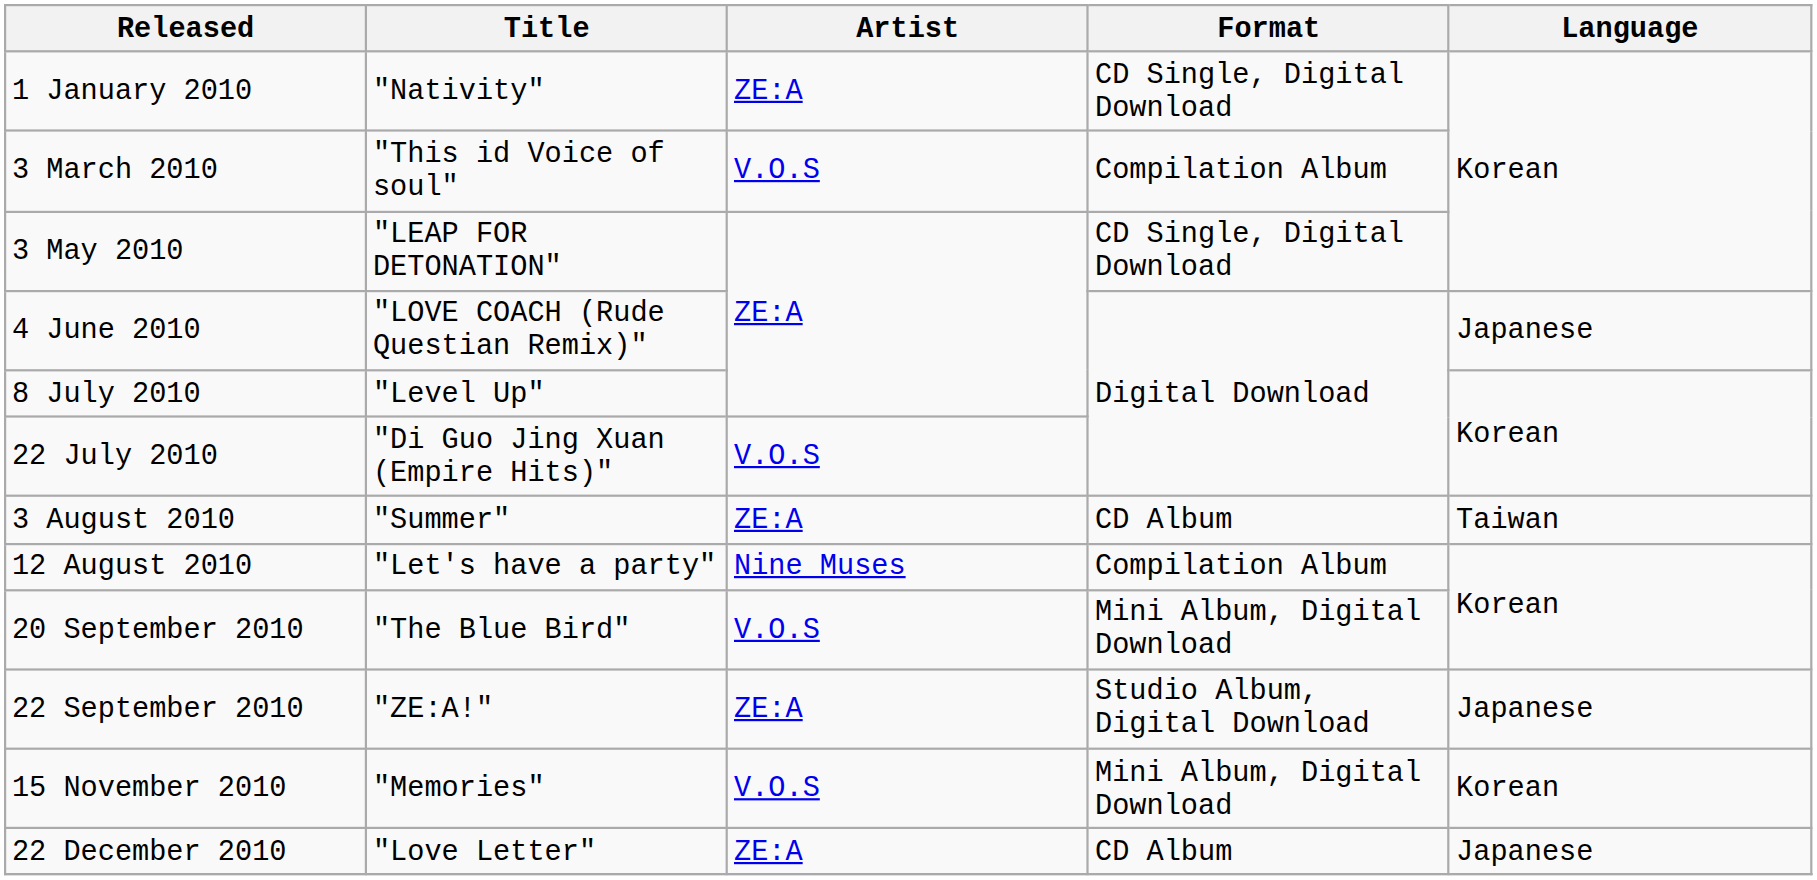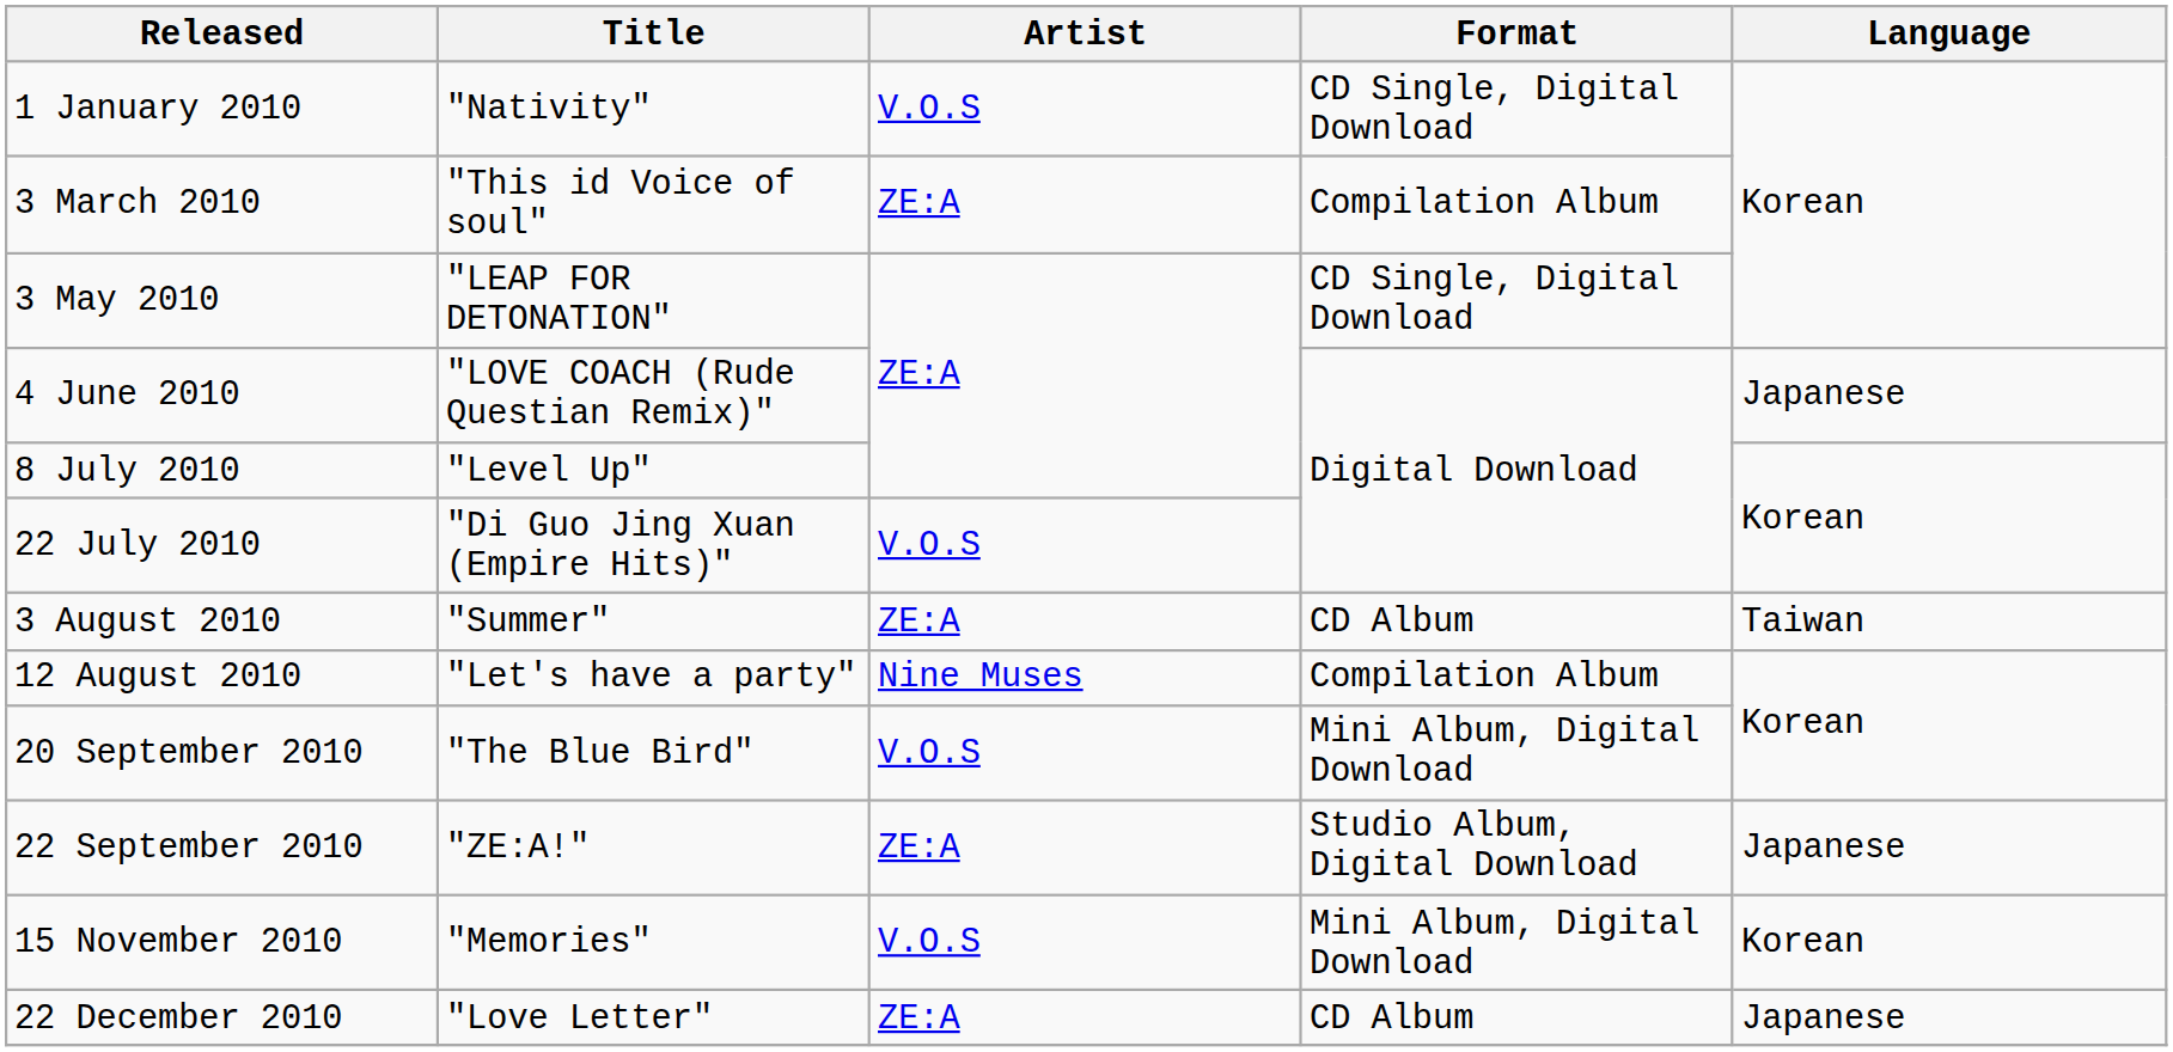1 January 2010 | Artist: ZE:A -> V.O.S
3 March 2010 | Artist: V.O.S -> ZE:A
